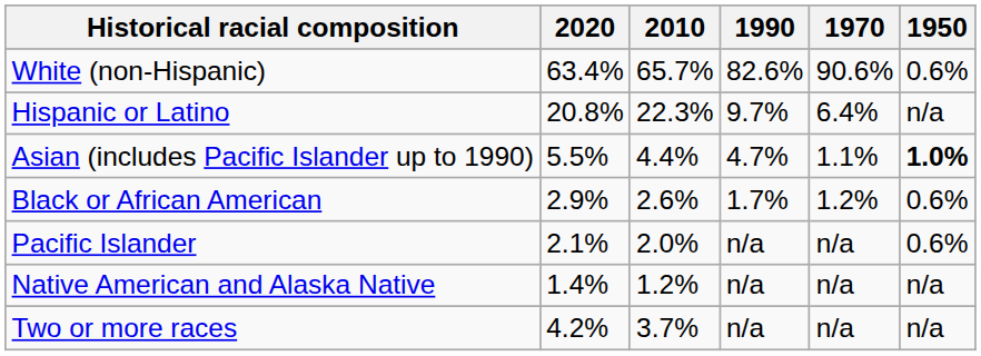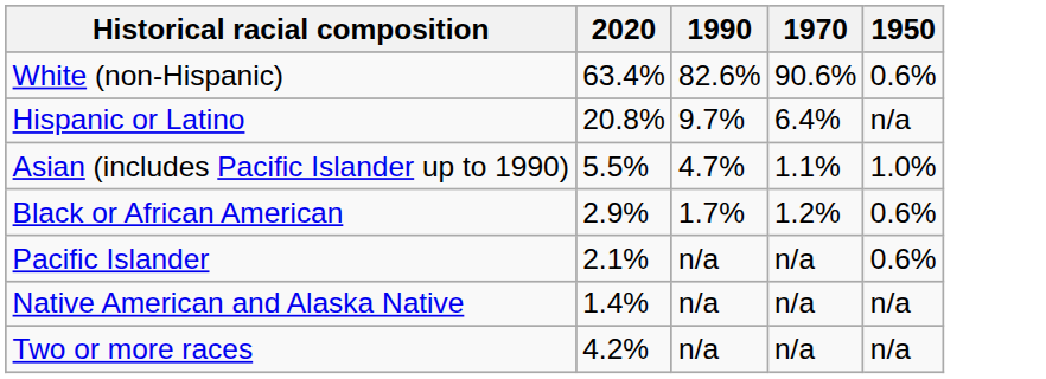- column: 2010 | 65.7% | 22.3% | 4.4% | 2.6% | 2.0% | 1.2% | 3.7%
Asian (includes Pacific Islander up to 1990) | 1950: bold -> normal
